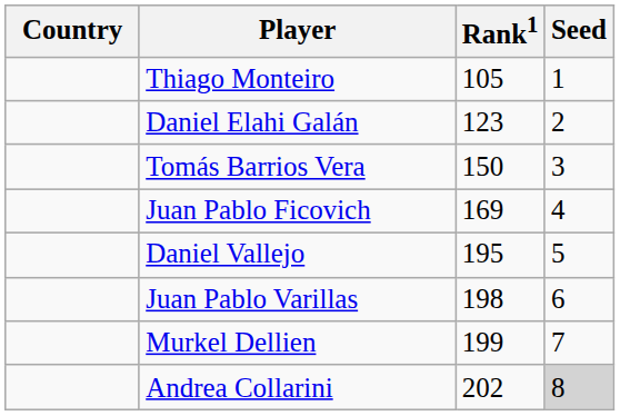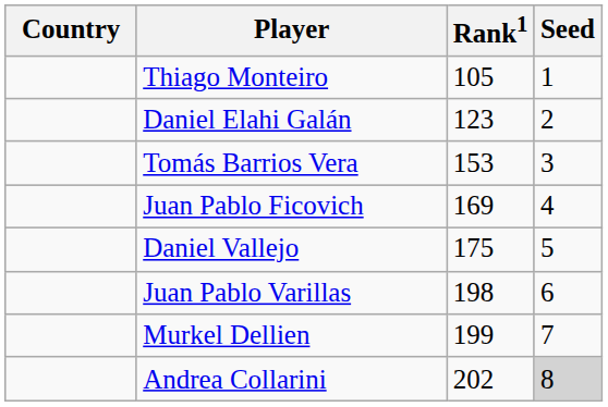Tomás Barrios Vera | Rank1: 150 -> 153
Daniel Vallejo | Rank1: 195 -> 175
